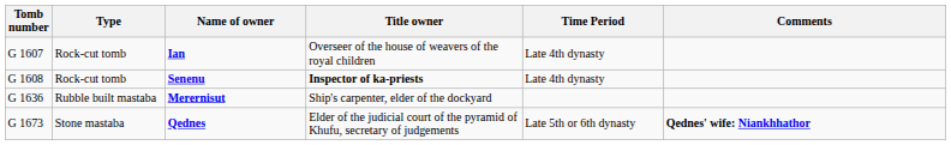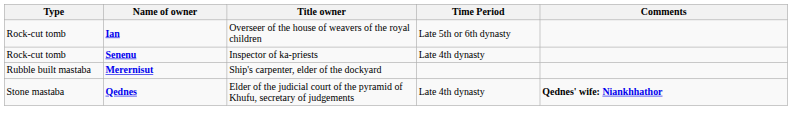- column: Tomb number | G 1607 | G 1608 | G 1636 | G 1673
Ian | Time Period: Late 4th dynasty -> Late 5th or 6th dynasty
Senenu | Title owner: bold -> normal
Qednes | Time Period: Late 5th or 6th dynasty -> Late 4th dynasty
